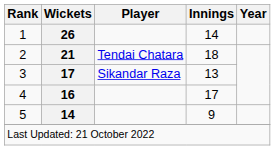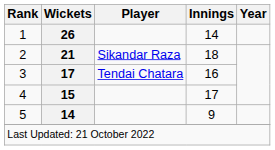2 | Player: Tendai Chatara -> Sikandar Raza
3 | Player: Sikandar Raza -> Tendai Chatara
3 | Innings: 13 -> 16
4 | Wickets: 16 -> 15
